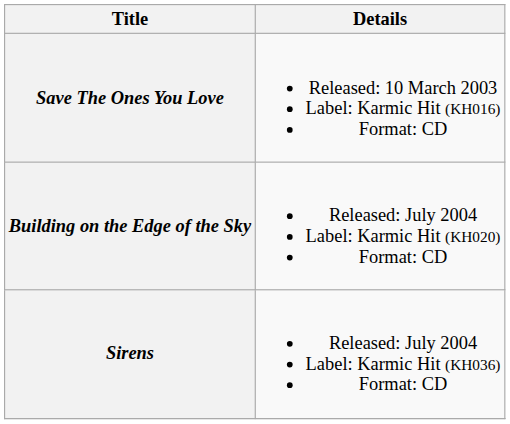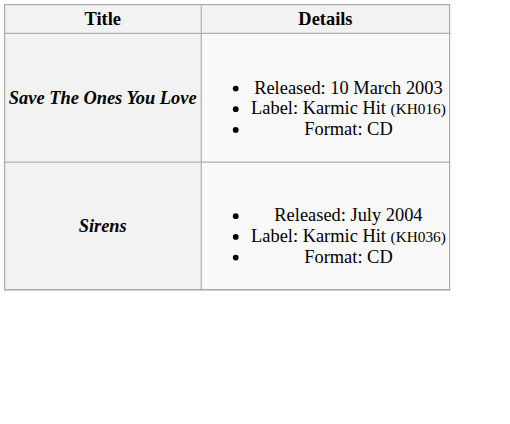- row: Building on the Edge of the Sky | Released: July 2004 Label: Karmic Hit (KH020) Format: CD
